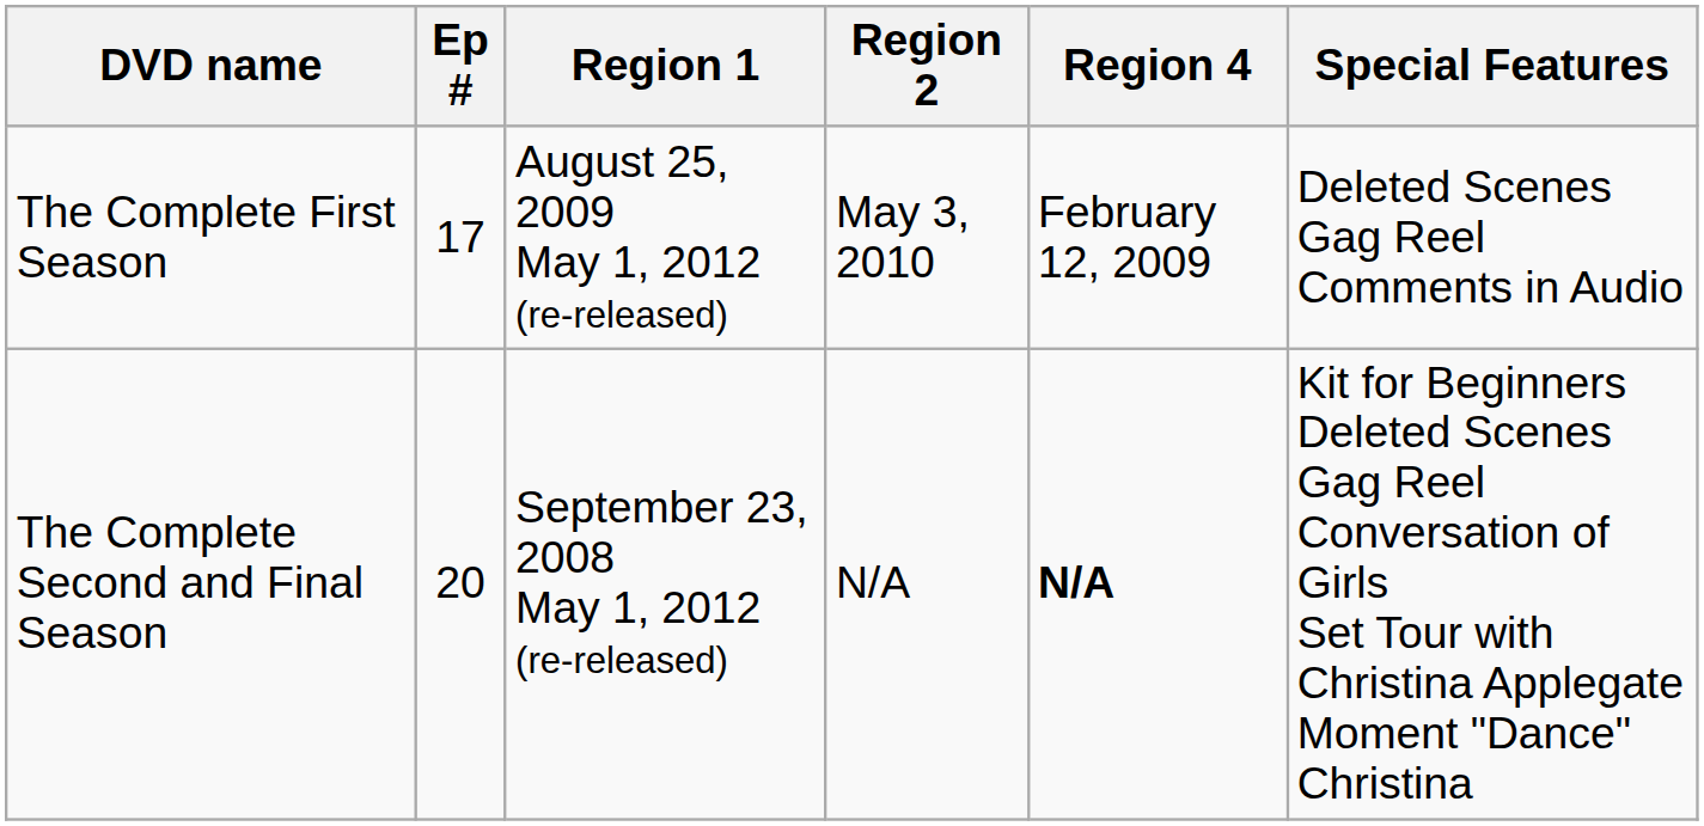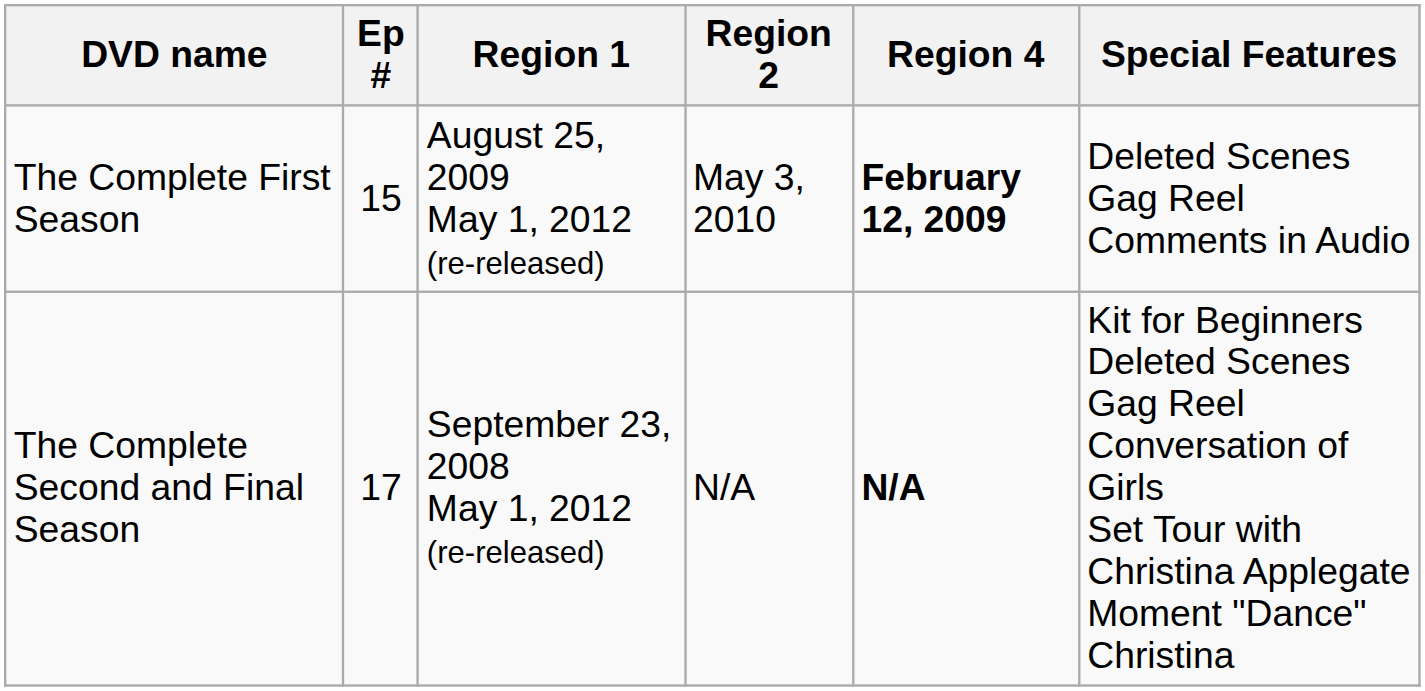The Complete First Season | Ep #: 17 -> 15
The Complete First Season | Region 4: normal -> bold
The Complete Second and Final Season | Ep #: 20 -> 17
